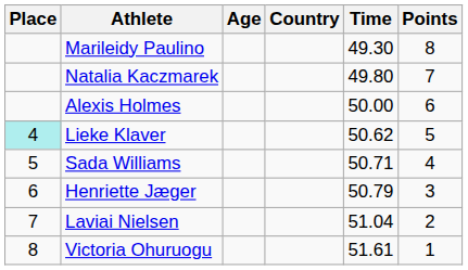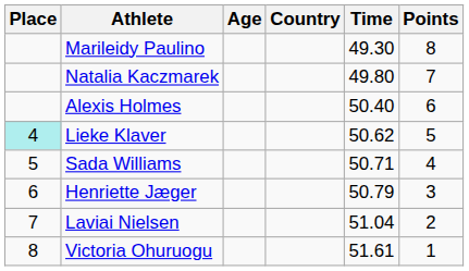Alexis Holmes | Time: 50.00 -> 50.40
